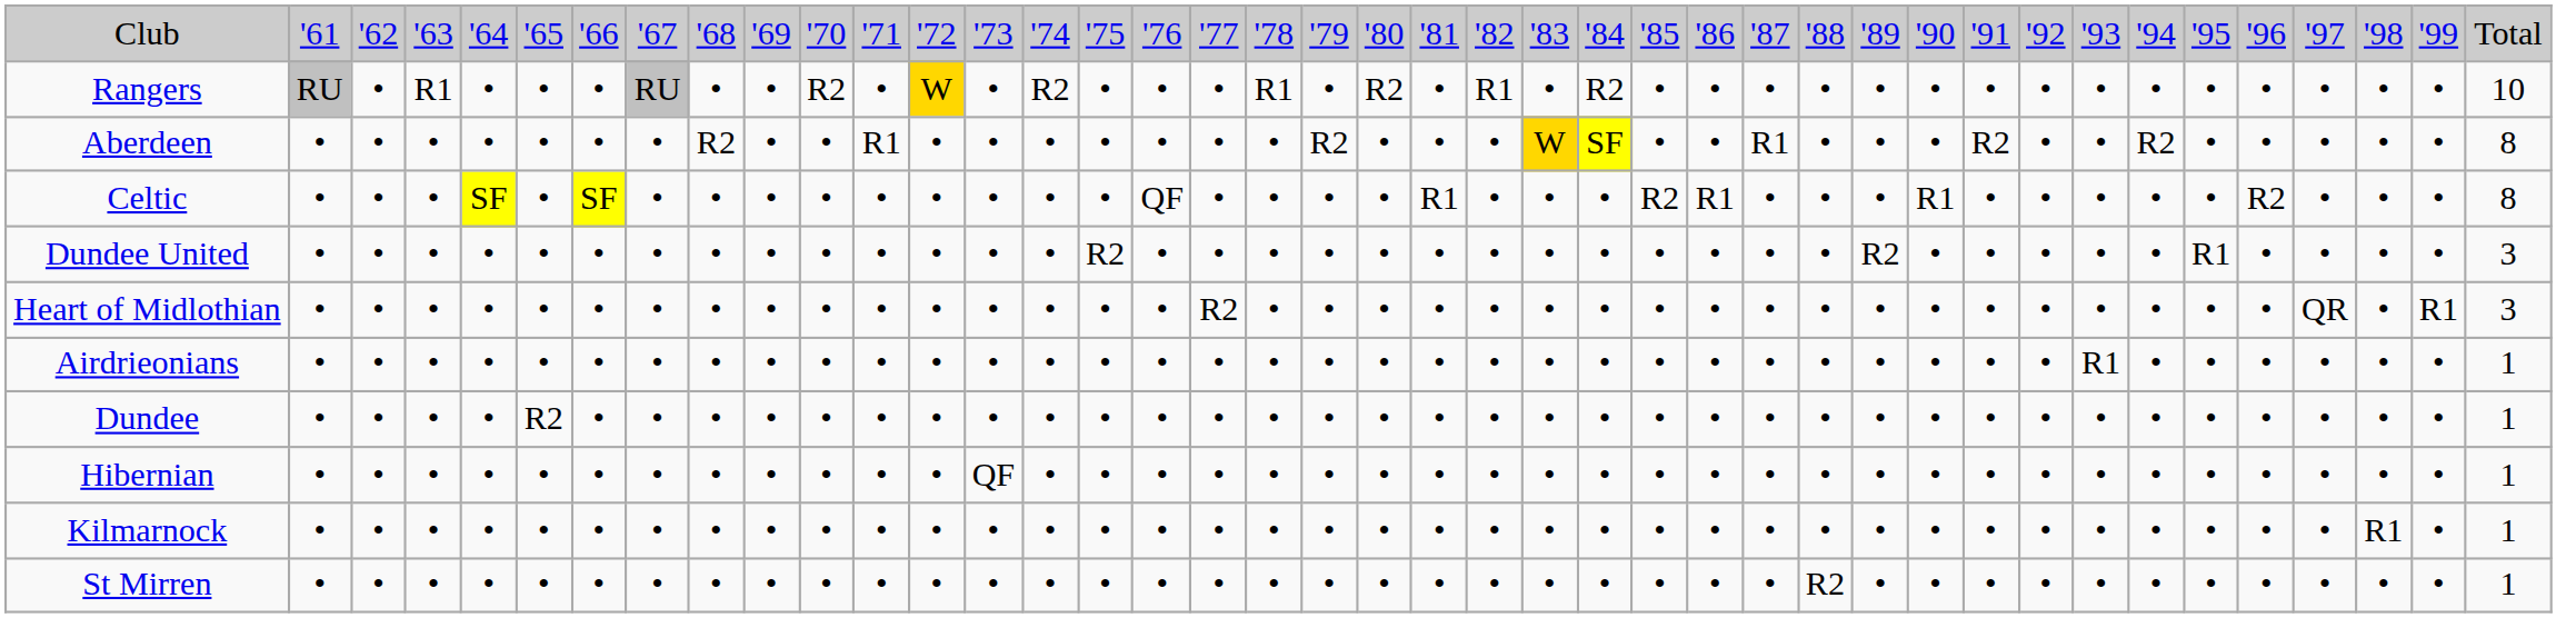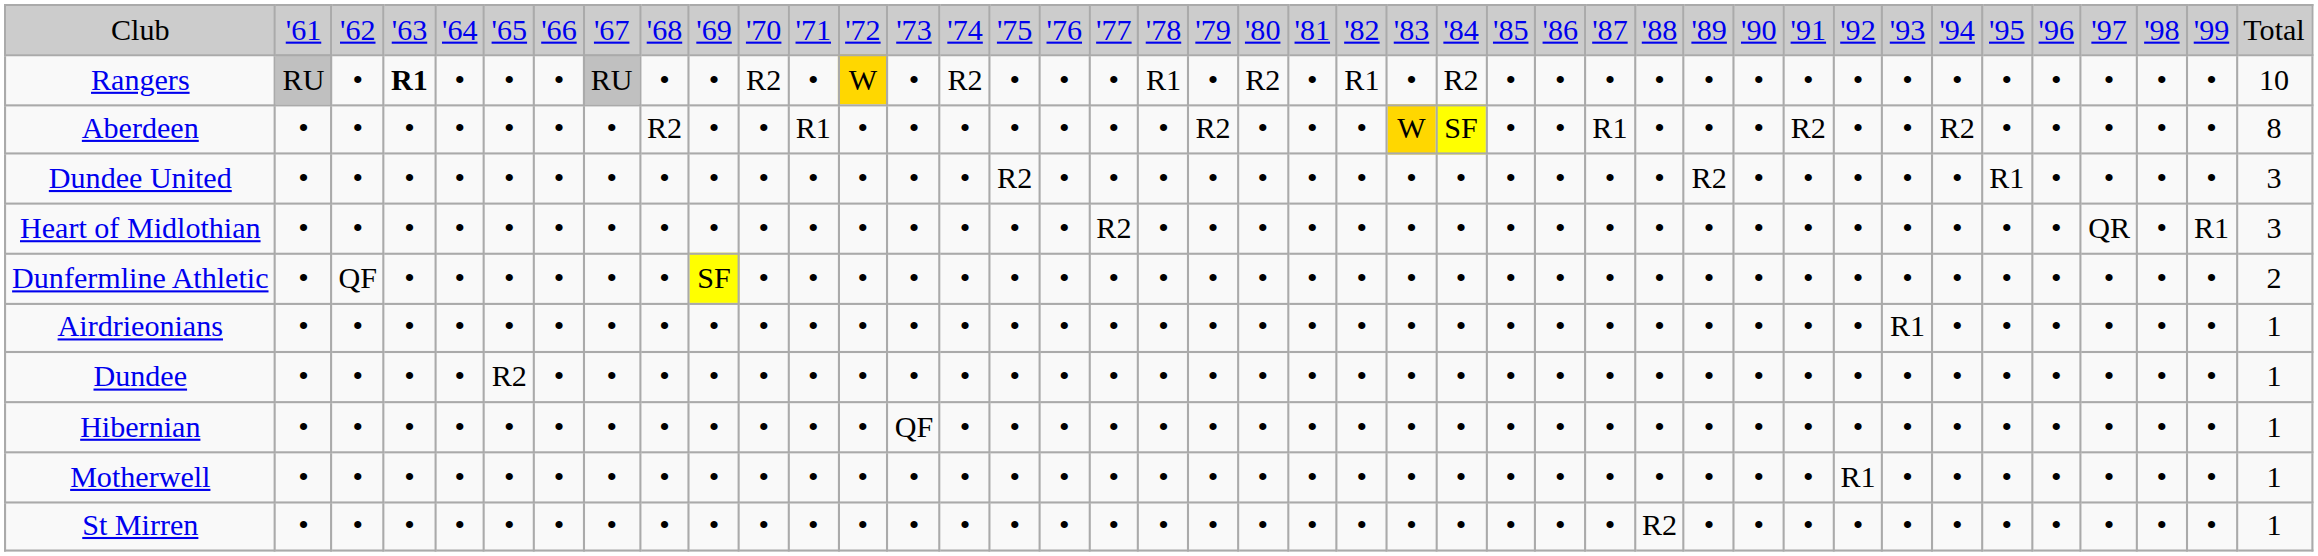Rangers | column 4: normal -> bold
- row: Celtic | • | • | • | SF | • | SF | • | • | • | • | • | • | • | • | • | QF | • | • | • | • | R1 | • | • | • | R2 | R1 | • | • | • | R1 | • | • | • | • | • | R2 | • | • | • | 8
+ row: Dunfermline Athletic | • | QF | • | • | • | • | • | • | SF | • | • | • | • | • | • | • | • | • | • | • | • | • | • | • | • | • | • | • | • | • | • | • | • | • | • | • | • | • | • | 2
- row: Kilmarnock | • | • | • | • | • | • | • | • | • | • | • | • | • | • | • | • | • | • | • | • | • | • | • | • | • | • | • | • | • | • | • | • | • | • | • | • | • | R1 | • | 1
+ row: Motherwell | • | • | • | • | • | • | • | • | • | • | • | • | • | • | • | • | • | • | • | • | • | • | • | • | • | • | • | • | • | • | • | R1 | • | • | • | • | • | • | • | 1
